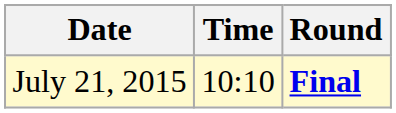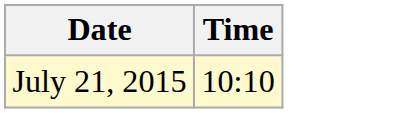- column: Round | Final
